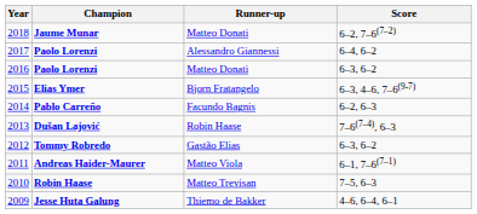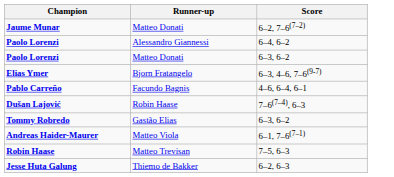- column: Year | 2018 | 2017 | 2016 | 2015 | 2014 | 2013 | 2012 | 2011 | 2010 | 2009
Pablo Carreño | Score: 6–2, 6–3 -> 4–6, 6–4, 6–1
Jesse Huta Galung | Score: 4–6, 6–4, 6–1 -> 6–2, 6–3
